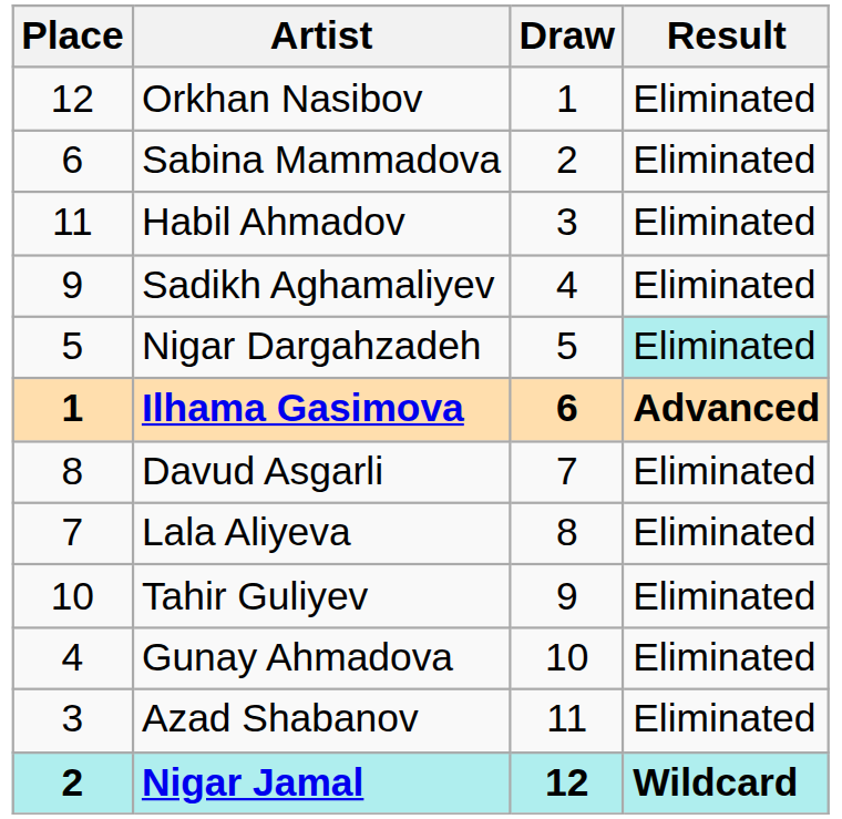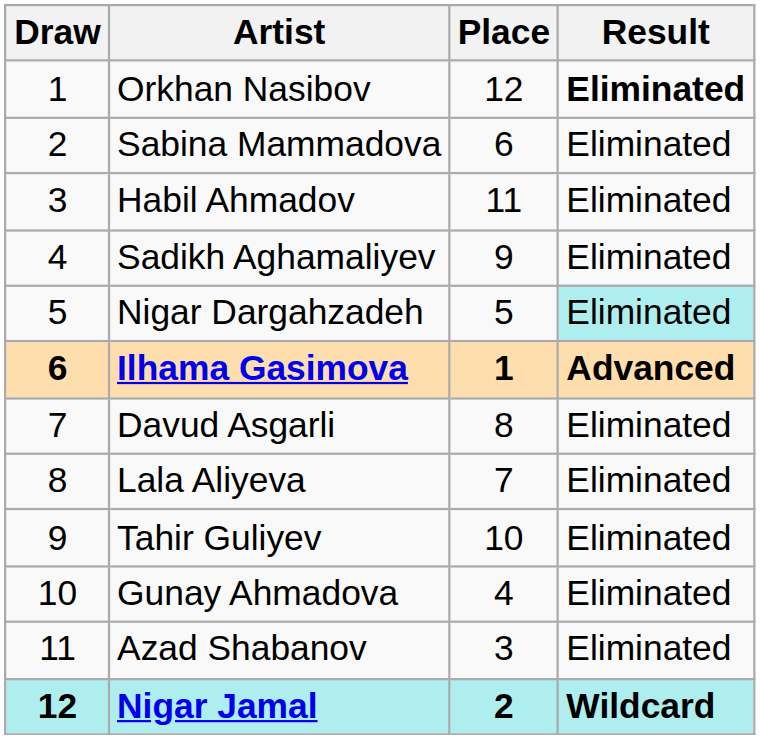columns swapped: Draw <-> Place
Orkhan Nasibov | Result: normal -> bold
